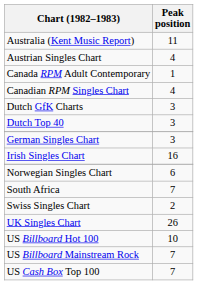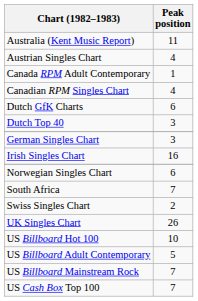Dutch GfK Charts | Peak position: 3 -> 6
+ row: US Billboard Adult Contemporary | 5
